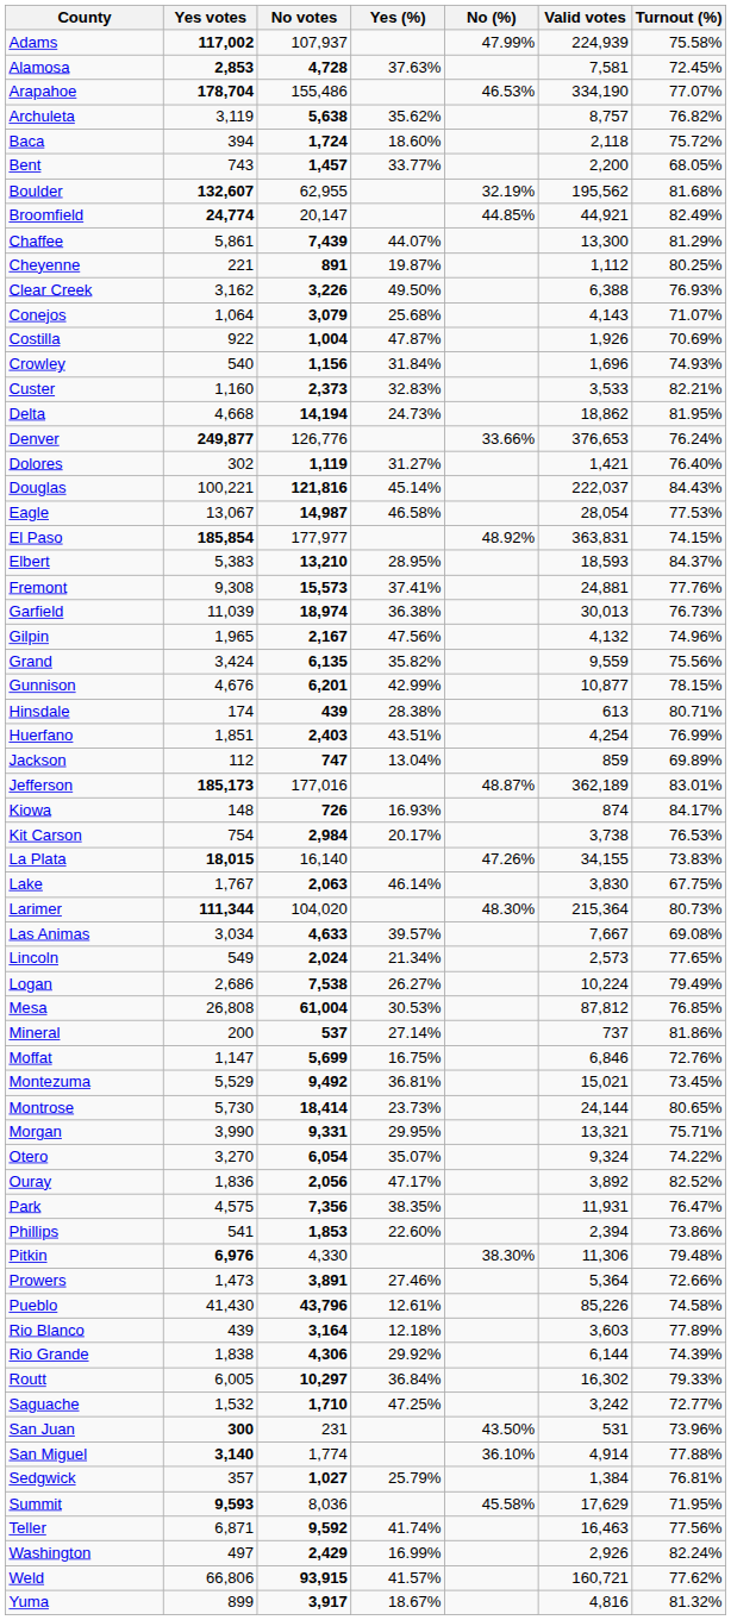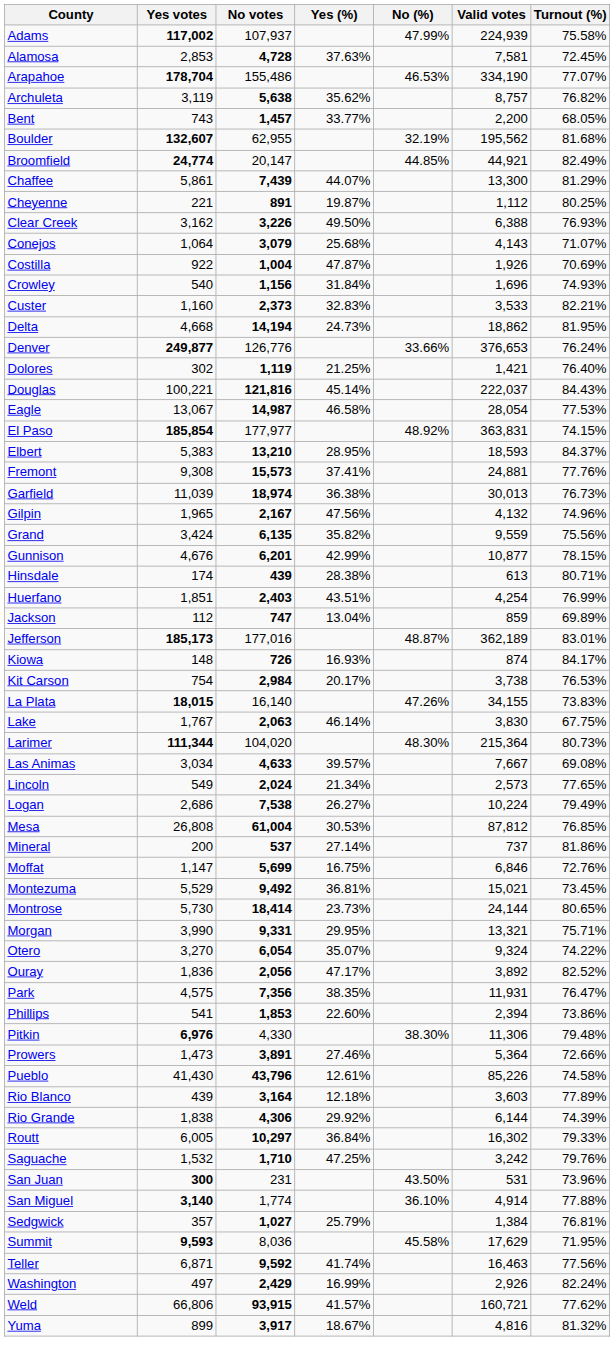Alamosa | Yes votes: bold -> normal
- row: Baca | 394 | 1,724 | 18.60% | 2,118 | 75.72%
Dolores | Yes (%): 31.27% -> 21.25%
Saguache | Turnout (%): 72.77% -> 79.76%
